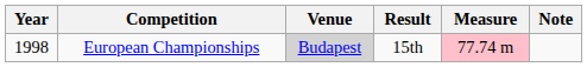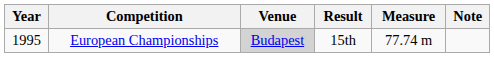European Championships | Year: 1998 -> 1995
European Championships | Measure: pink background -> no background
